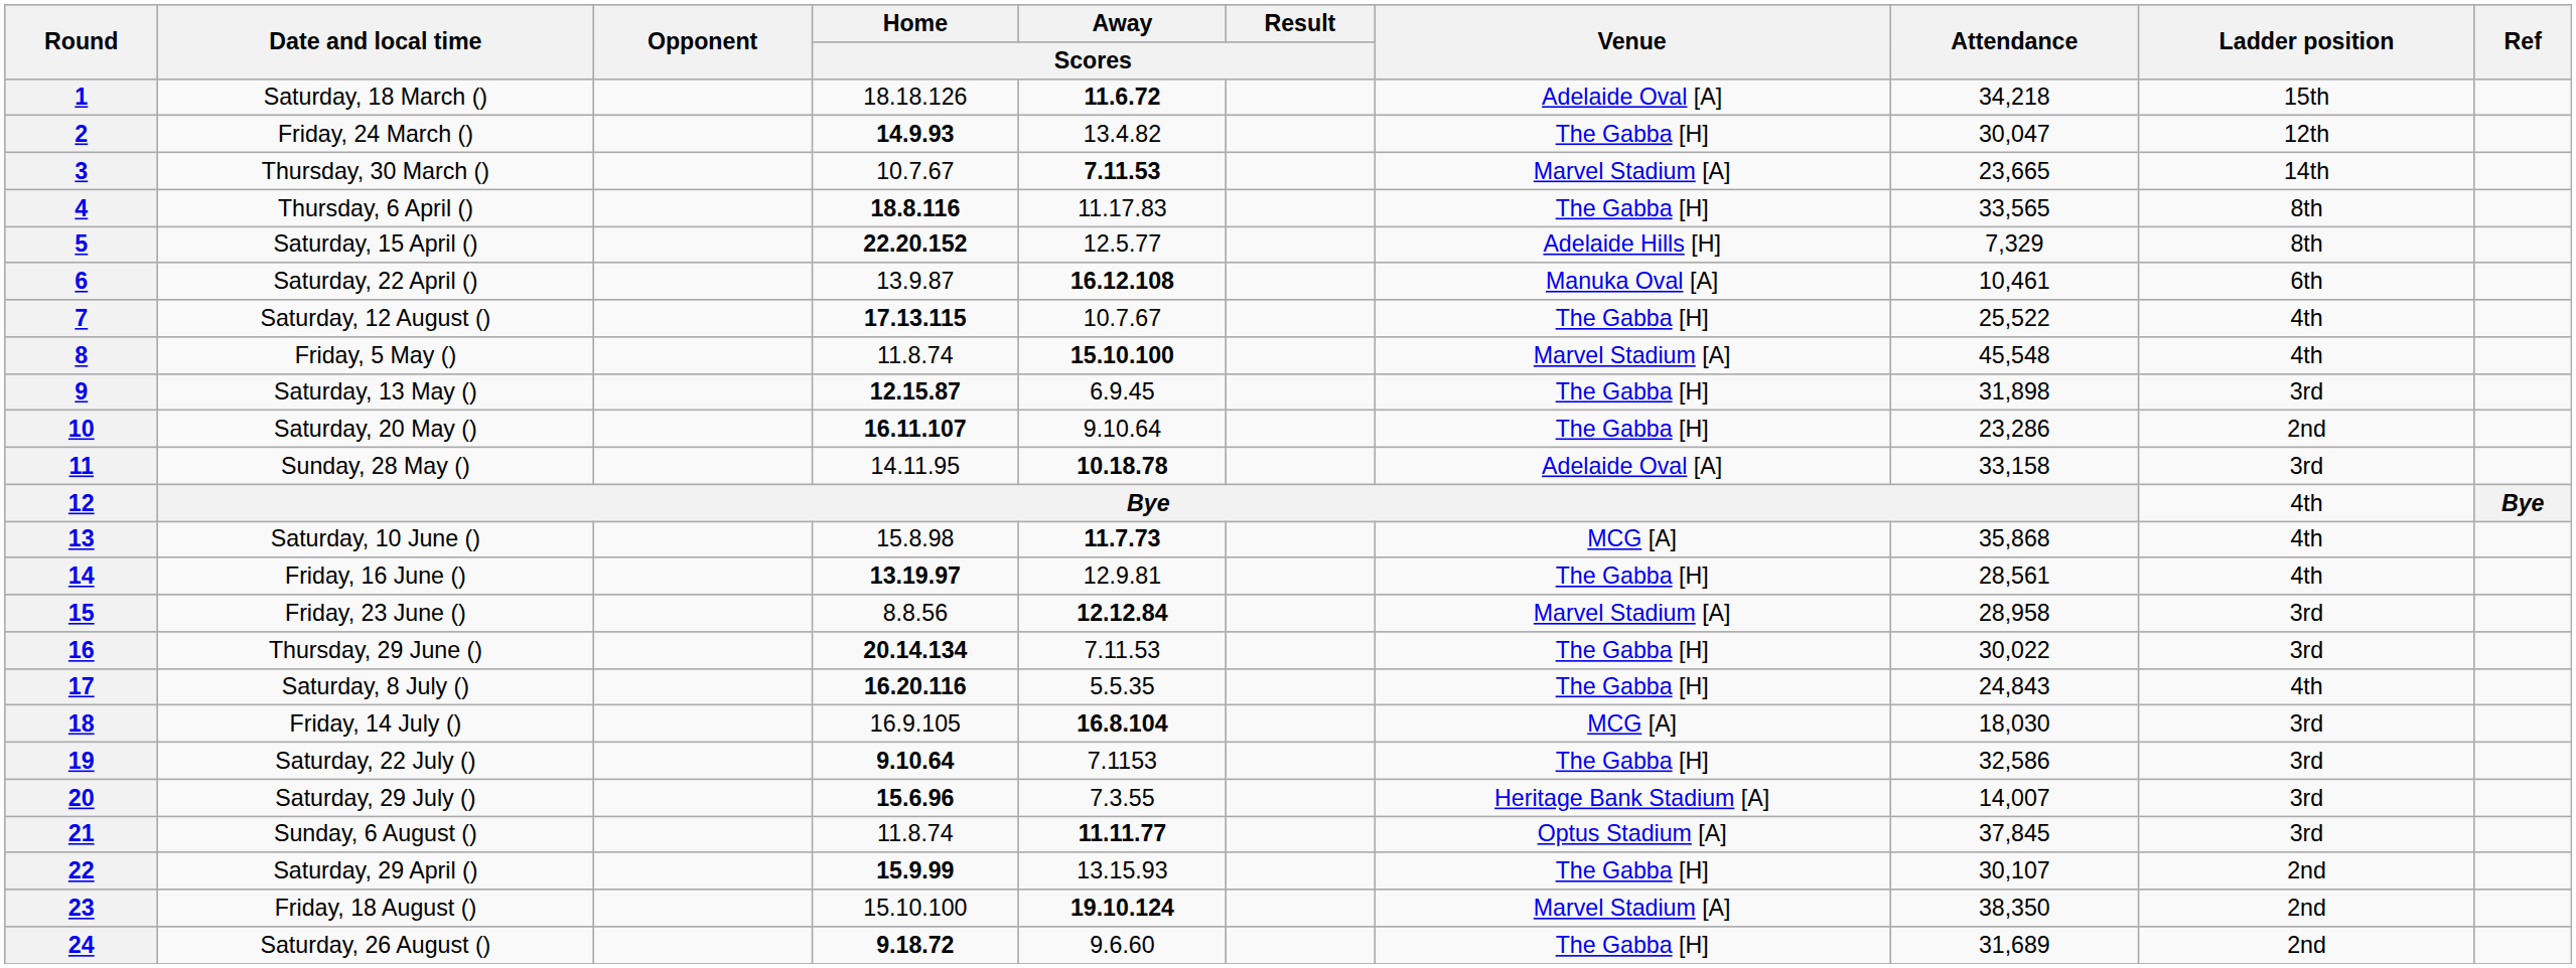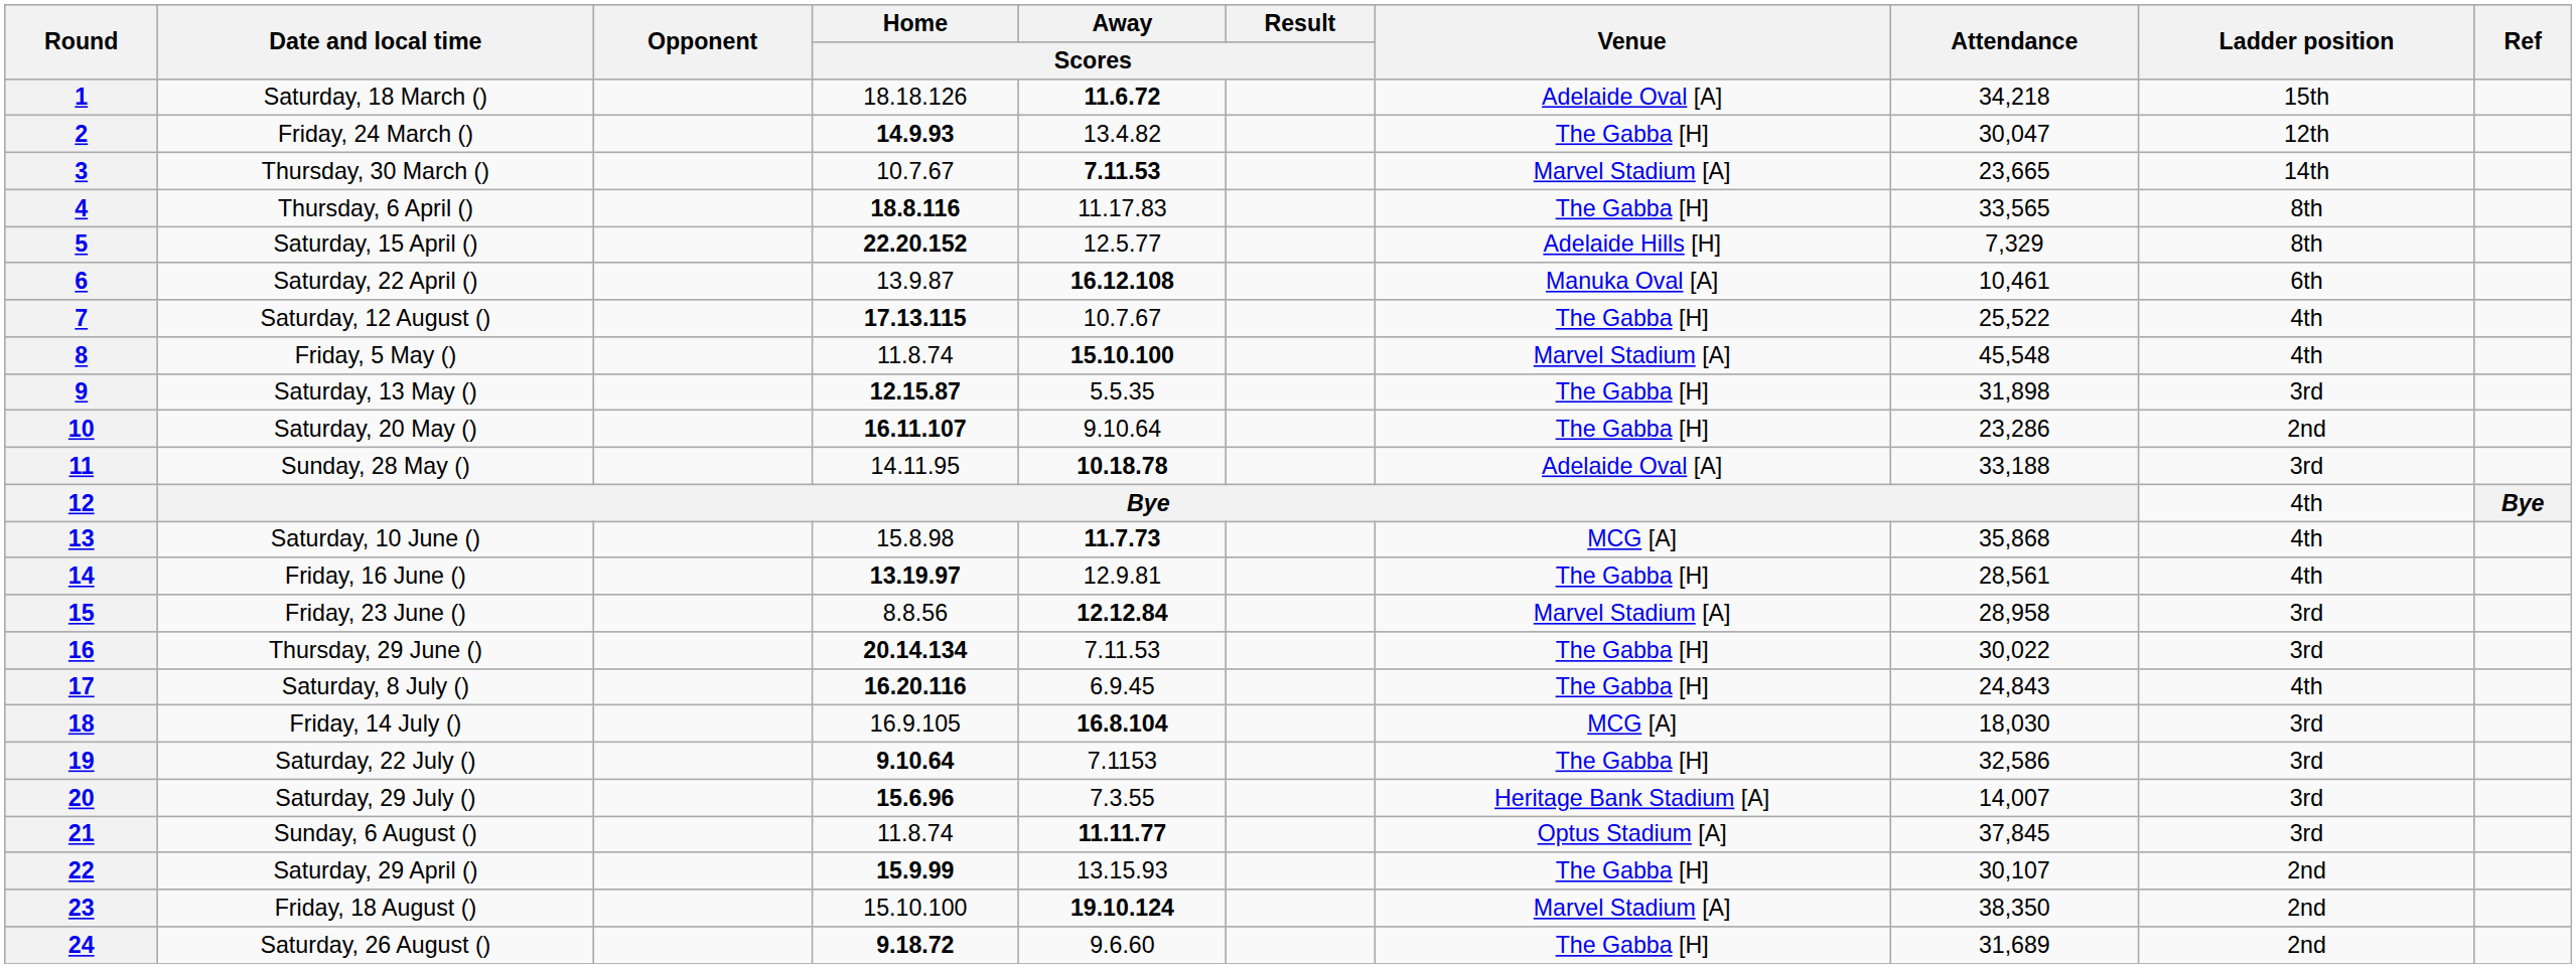9 | Away / Scores: 6.9.45 -> 5.5.35
11 | Attendance: 33,158 -> 33,188
17 | Away / Scores: 5.5.35 -> 6.9.45
